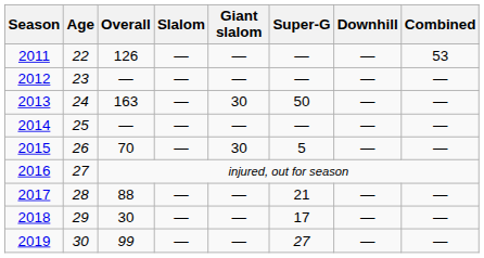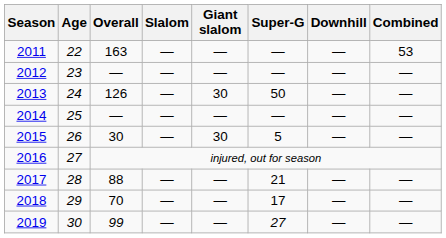2011 | Overall: 126 -> 163
2013 | Overall: 163 -> 126
2015 | Overall: 70 -> 30
2018 | Overall: 30 -> 70
